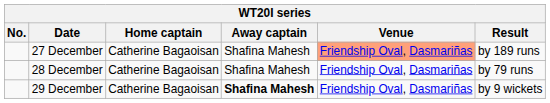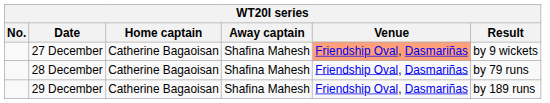27 December | Result: by 189 runs -> by 9 wickets
29 December | Away captain: bold -> normal
29 December | Result: by 9 wickets -> by 189 runs
